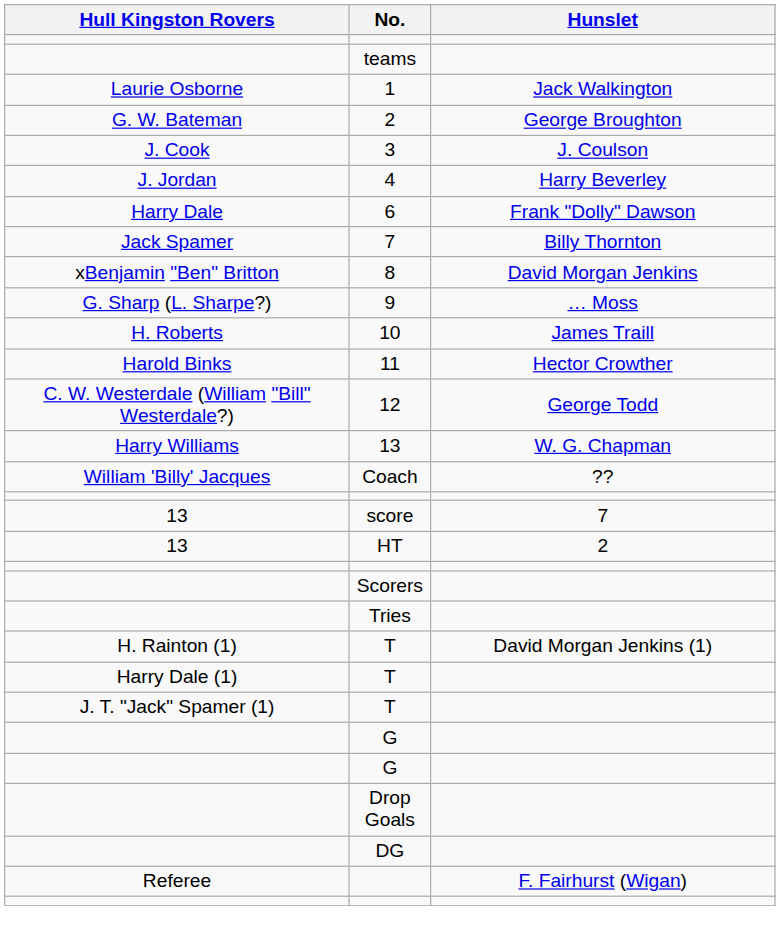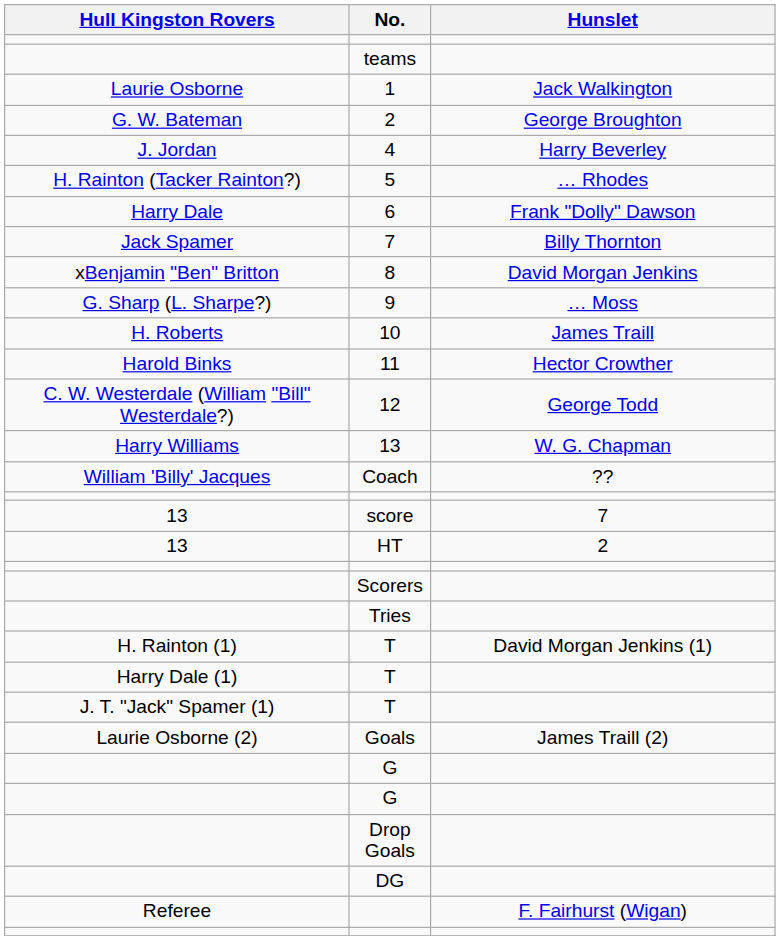- row: J. Cook | 3 | J. Coulson
+ row: H. Rainton (Tacker Rainton?) | 5 | … Rhodes
+ row: Laurie Osborne (2) | Goals | James Traill (2)
